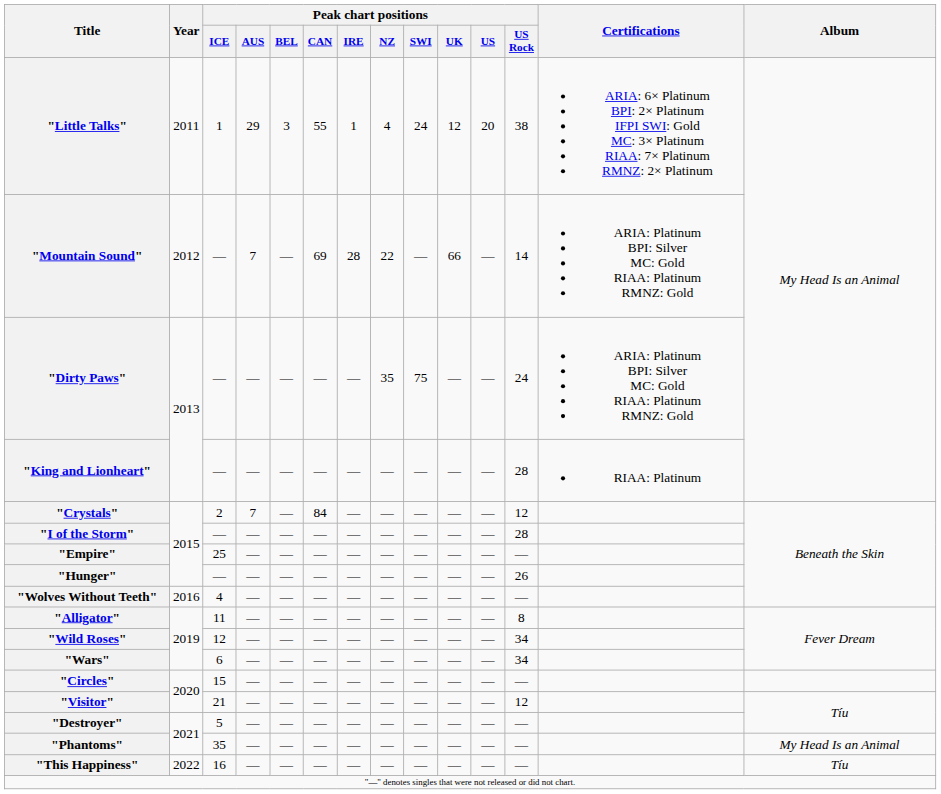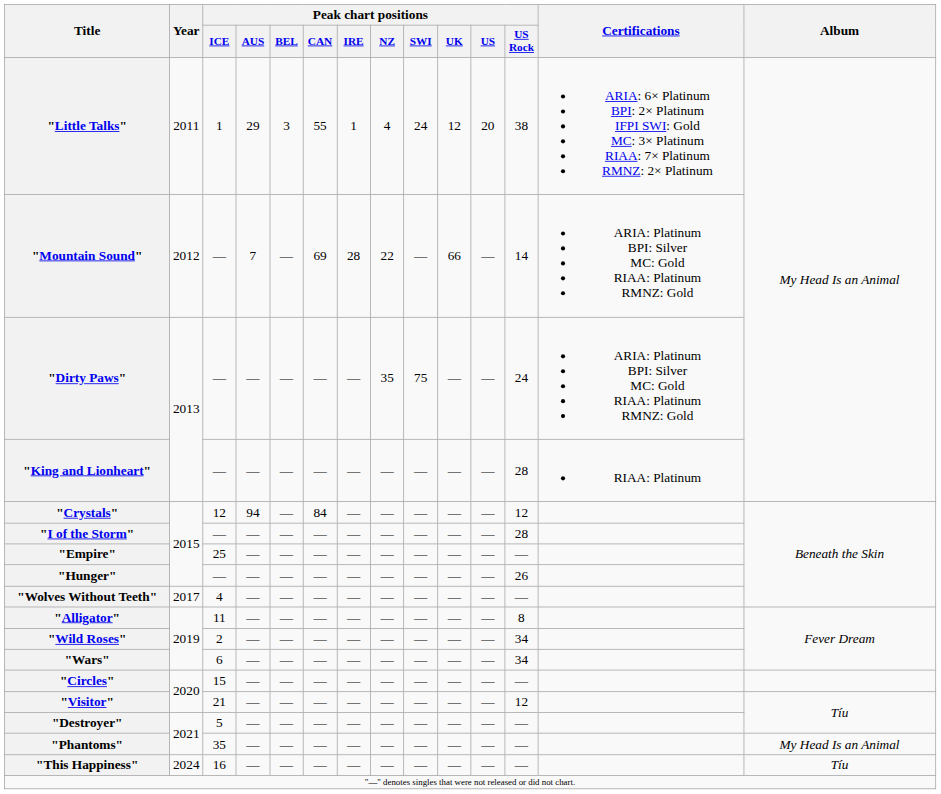"Crystals" | Peak chart positions / ICE: 2 -> 12
"Crystals" | Peak chart positions / AUS: 7 -> 94
"Wolves Without Teeth" | Year: 2016 -> 2017
"Wild Roses" | Peak chart positions / ICE: 12 -> 2
"This Happiness" | Year: 2022 -> 2024
